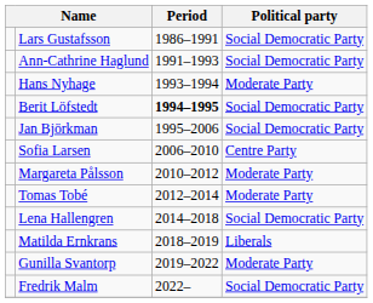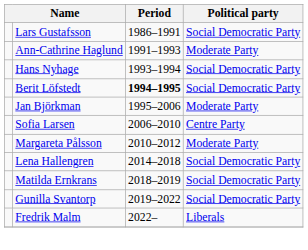Ann-Cathrine Haglund | Political party: Social Democratic Party -> Moderate Party
Hans Nyhage | Political party: Moderate Party -> Social Democratic Party
Jan Björkman | Political party: Social Democratic Party -> Moderate Party
- row: Tomas Tobé | 2012–2014 | Moderate Party
Matilda Ernkrans | Political party: Liberals -> Social Democratic Party
Gunilla Svantorp | Political party: Moderate Party -> Social Democratic Party
Fredrik Malm | Political party: Social Democratic Party -> Liberals
